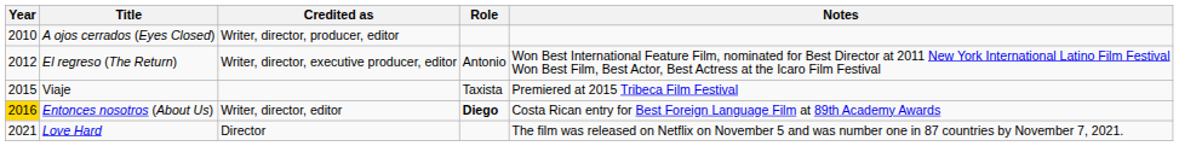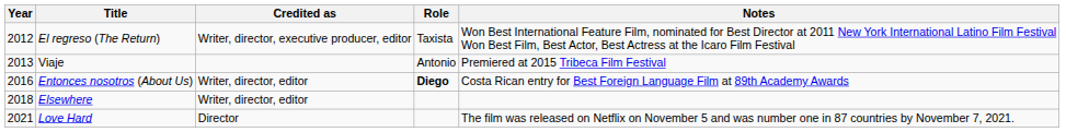- row: 2010 | A ojos cerrados (Eyes Closed) | Writer, director, producer, editor
El regreso (The Return) | Role: Antonio -> Taxista
Viaje | Year: 2015 -> 2013
Viaje | Role: Taxista -> Antonio
Entonces nosotros (About Us) | Year: gold background -> no background
+ row: 2018 | Elsewhere | Writer, director, editor
